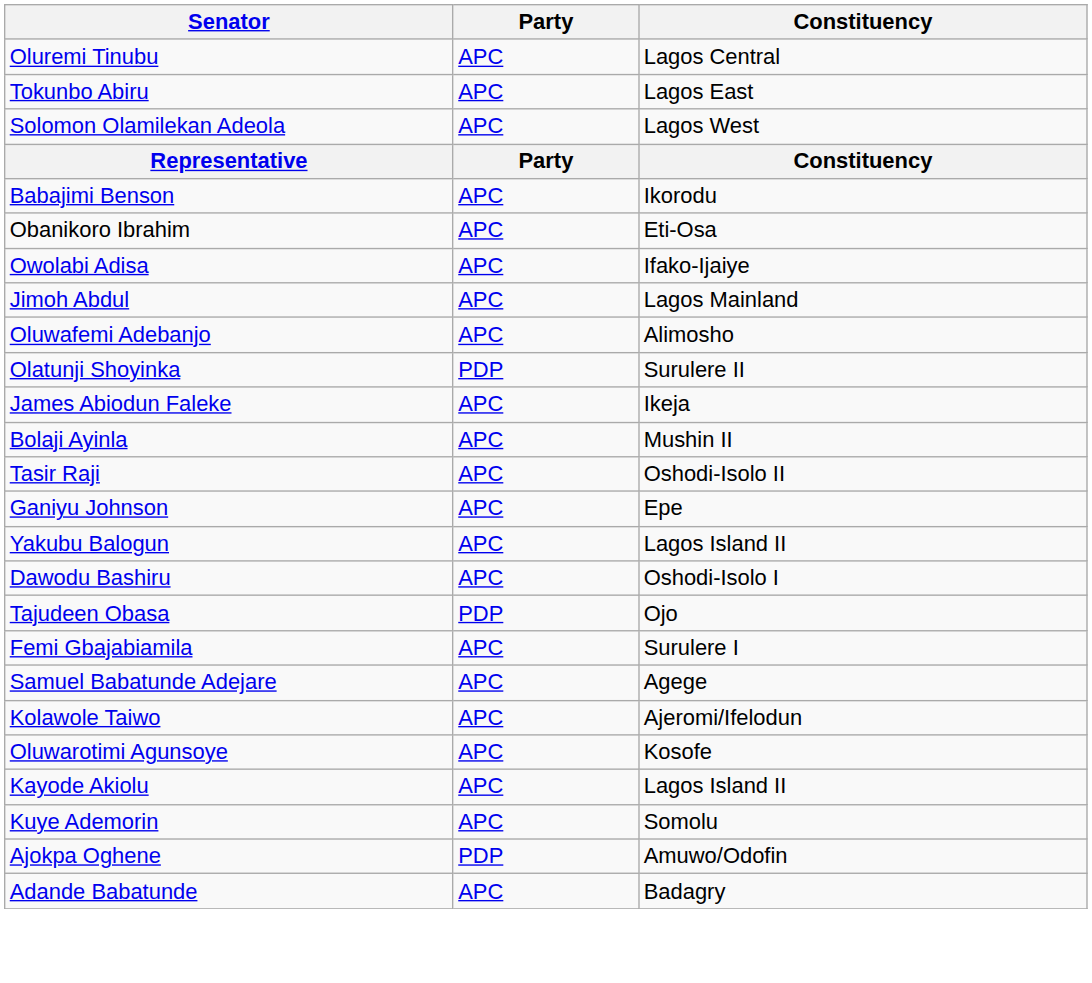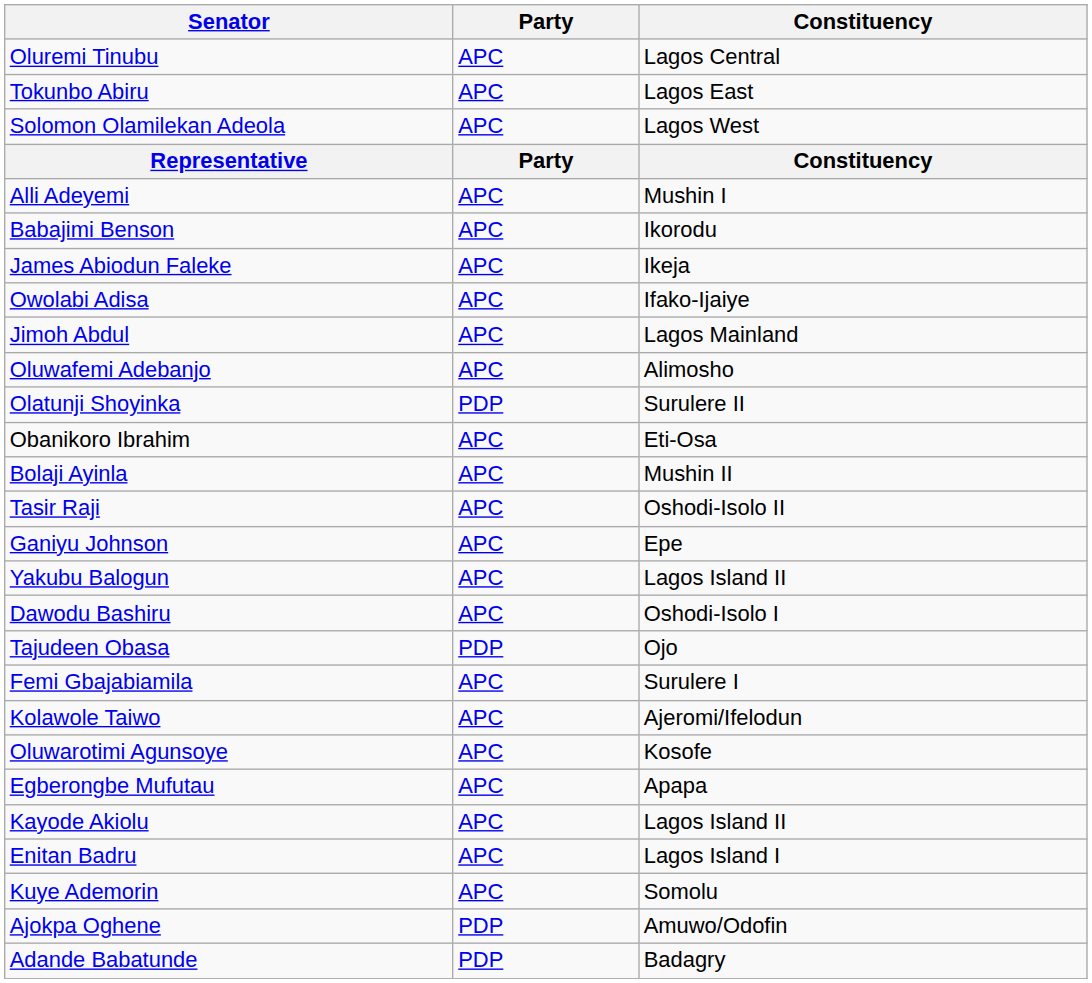+ row: Alli Adeyemi | APC | Mushin I
rows swapped: James Abiodun Faleke <-> Obanikoro Ibrahim
- row: Samuel Babatunde Adejare | APC | Agege
+ row: Egberongbe Mufutau | APC | Apapa
+ row: Enitan Badru | APC | Lagos Island I
Adande Babatunde | Party: APC -> PDP
